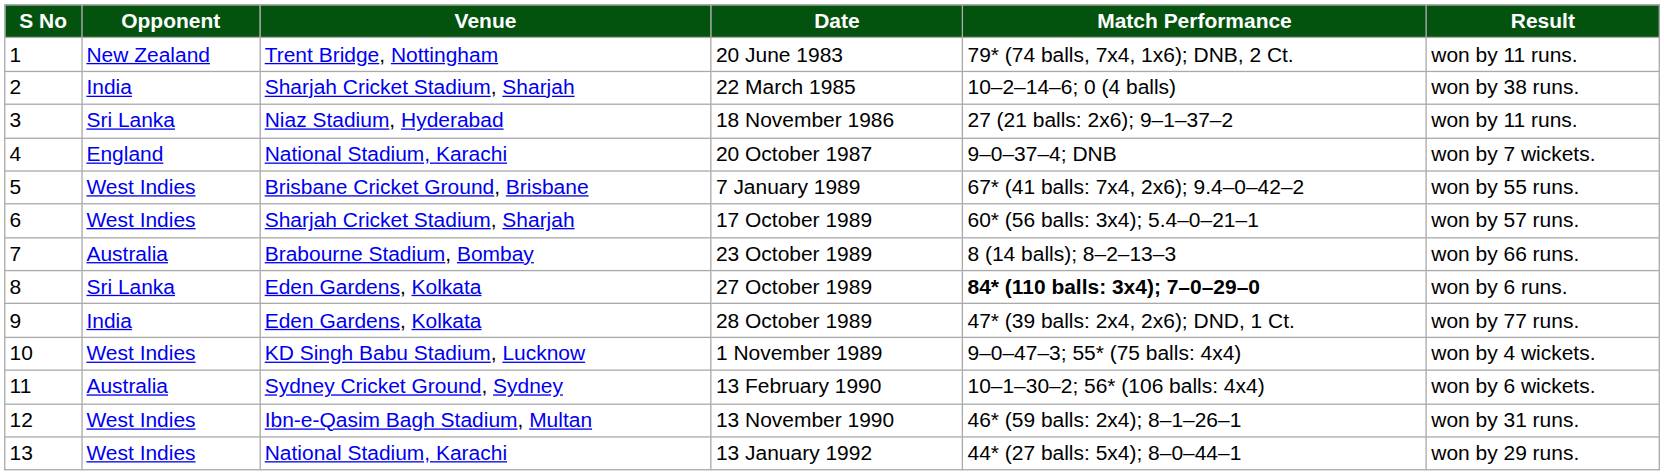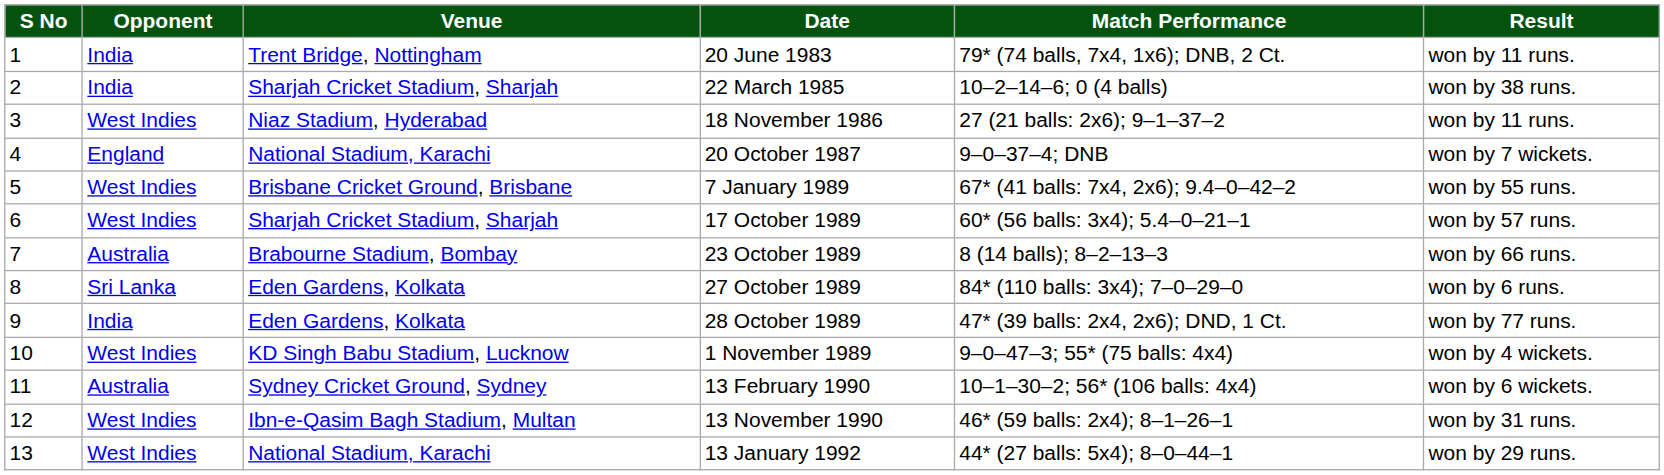20 June 1983 | Opponent: New Zealand -> India
18 November 1986 | Opponent: Sri Lanka -> West Indies
27 October 1989 | Match Performance: bold -> normal
